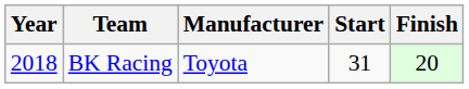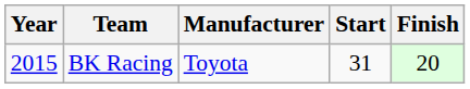BK Racing | Year: 2018 -> 2015
